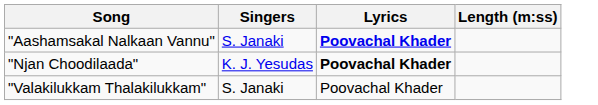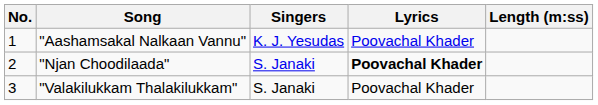+ column: No. | 1 | 2 | 3
"Aashamsakal Nalkaan Vannu" | Singers: S. Janaki -> K. J. Yesudas
"Aashamsakal Nalkaan Vannu" | Lyrics: bold -> normal
"Njan Choodilaada" | Singers: K. J. Yesudas -> S. Janaki
